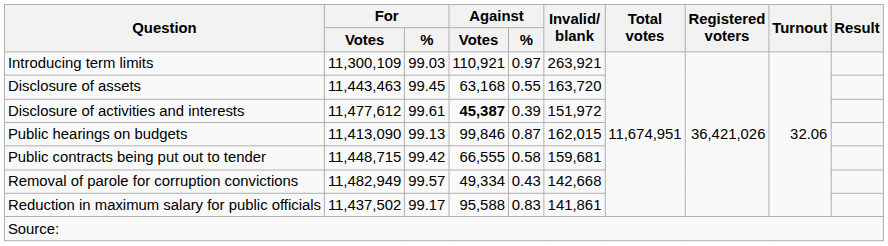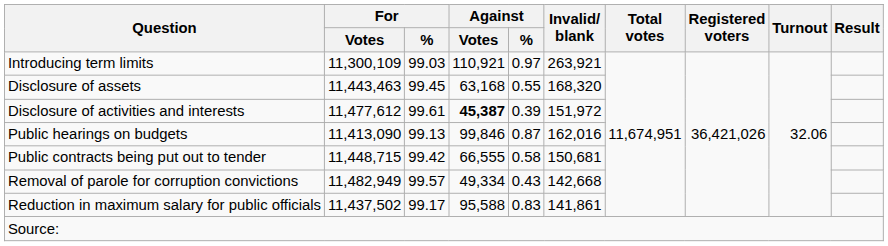Disclosure of assets | Invalid/ blank: 163,720 -> 168,320
Public hearings on budgets | Invalid/ blank: 162,015 -> 162,016
Public contracts being put out to tender | Invalid/ blank: 159,681 -> 150,681
